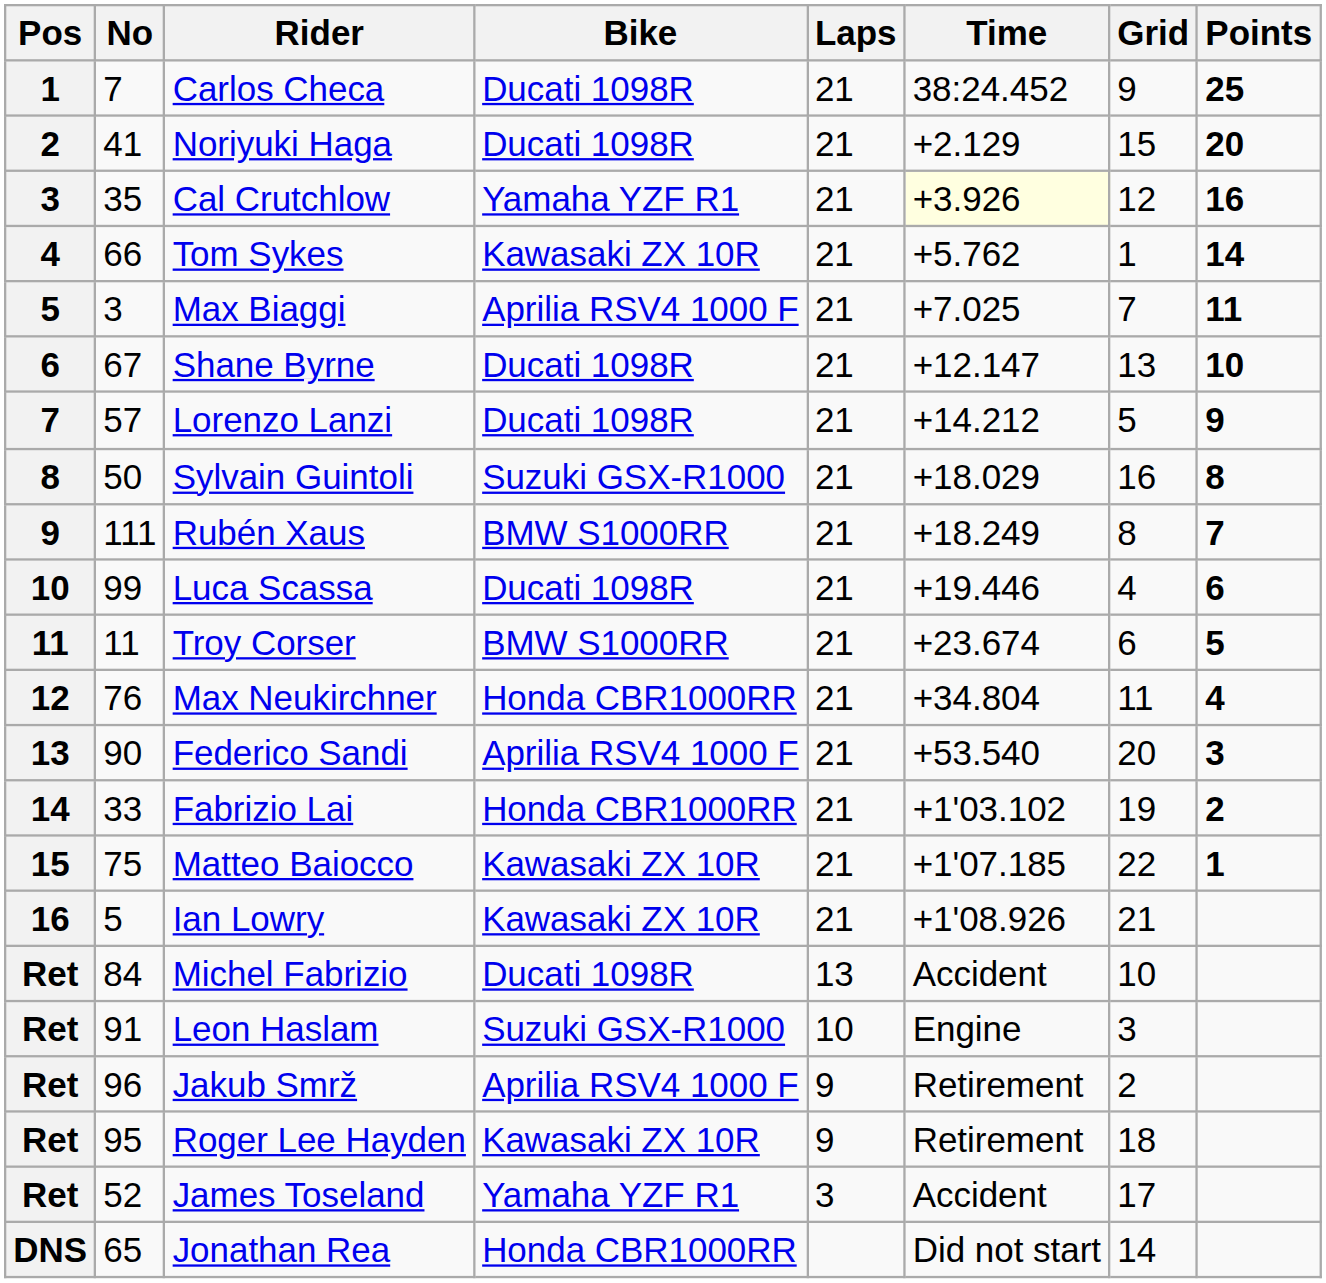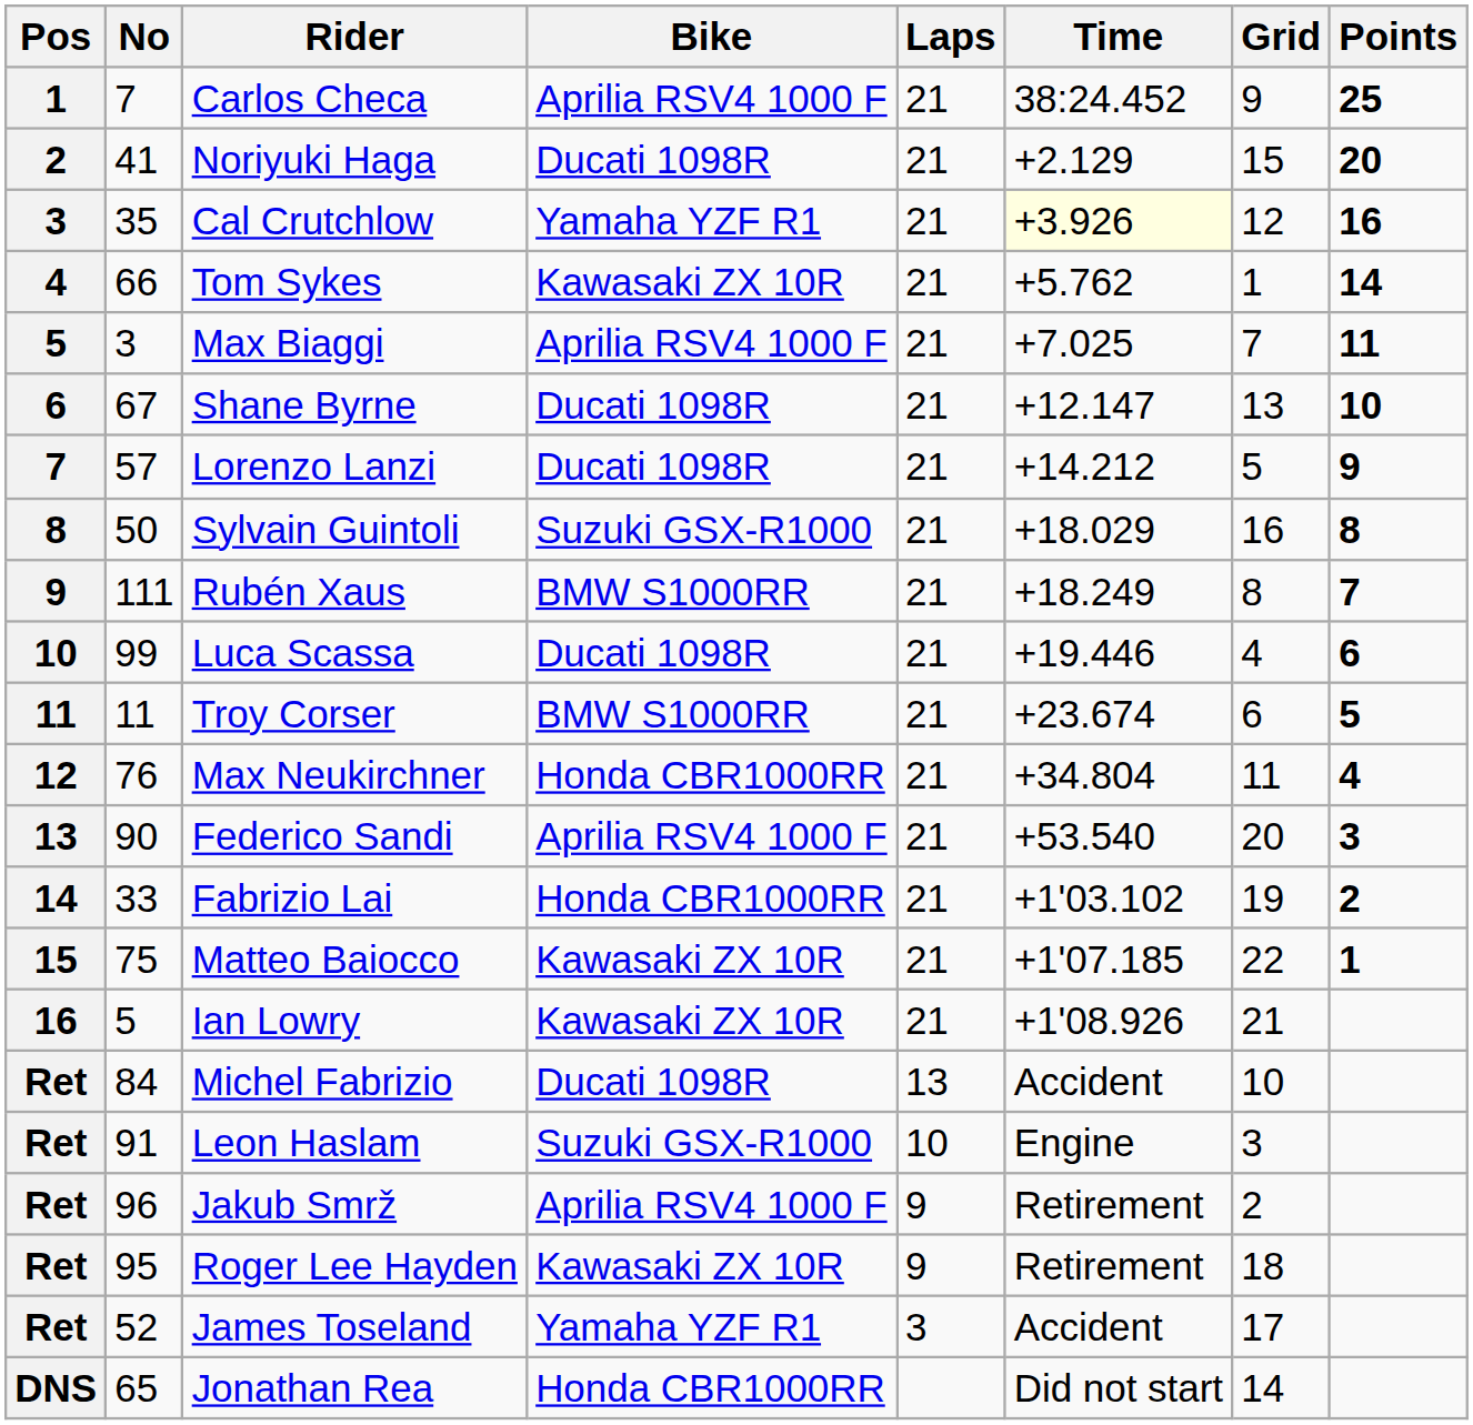Carlos Checa | Bike: Ducati 1098R -> Aprilia RSV4 1000 F
